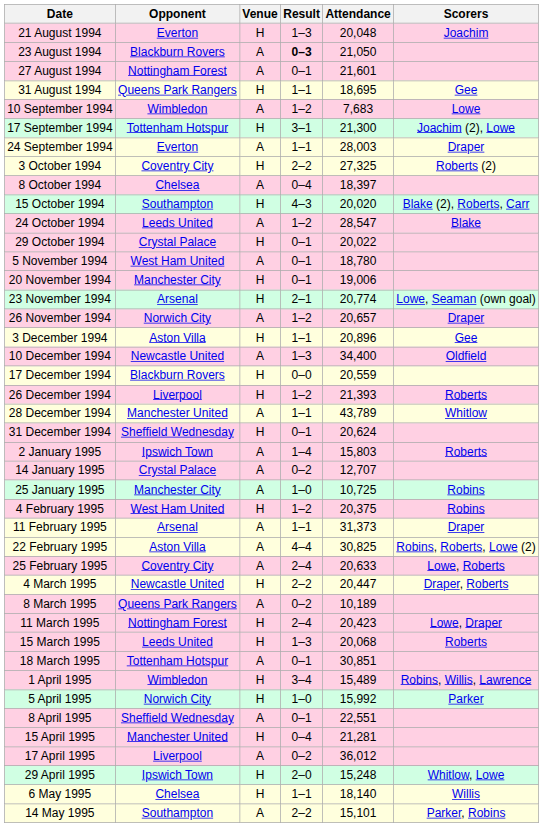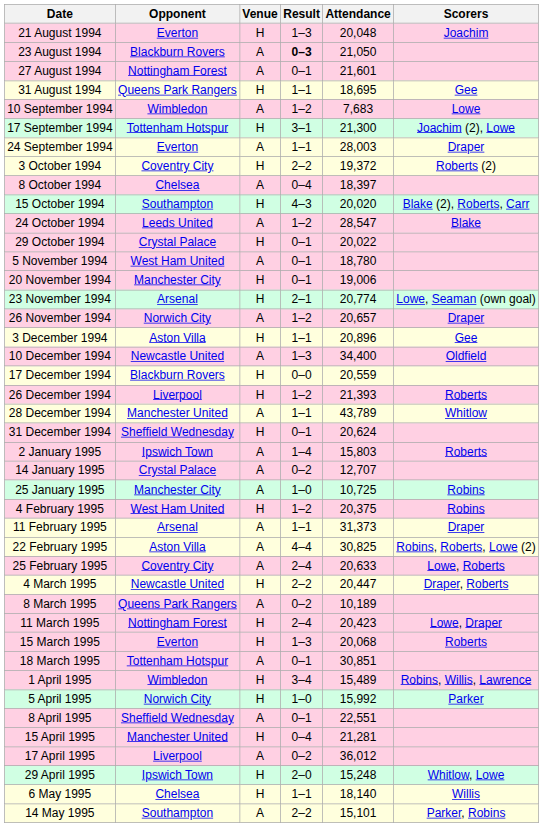3 October 1994 | Attendance: 27,325 -> 19,372
15 March 1995 | Opponent: Leeds United -> Everton
